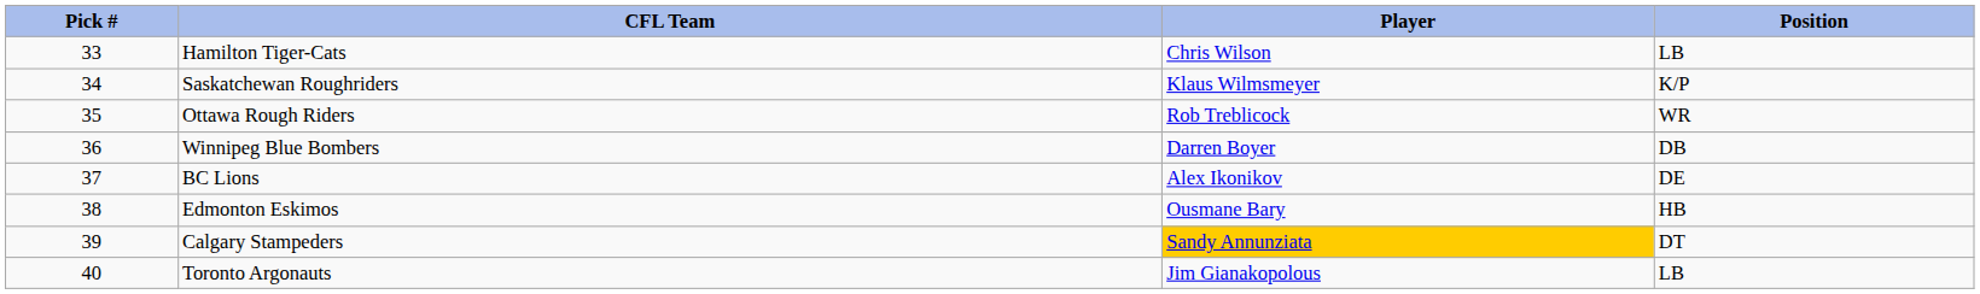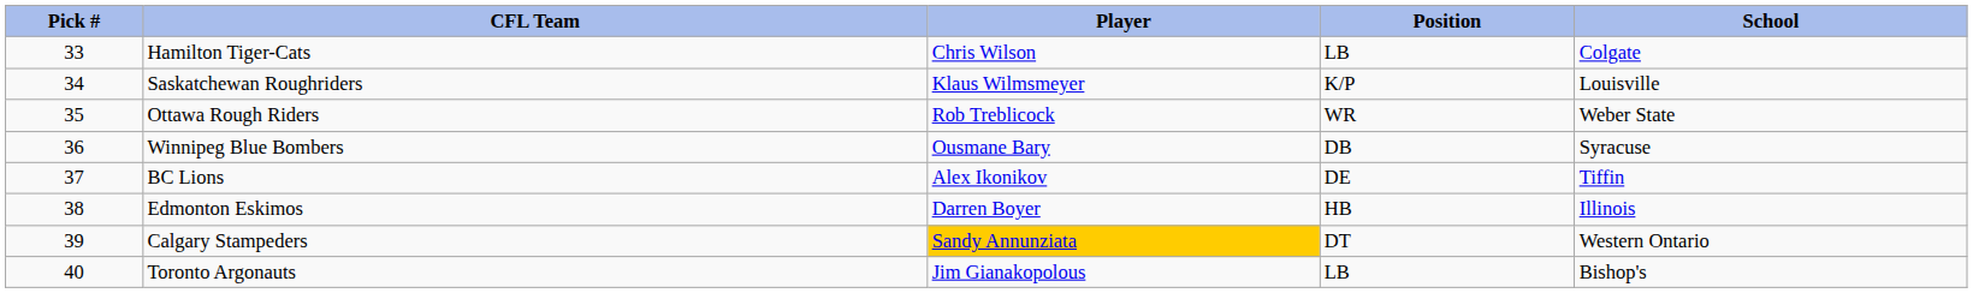+ column: School | Colgate | Louisville | Weber State | Syracuse | Tiffin | Illinois | Western Ontario | Bishop's
Winnipeg Blue Bombers | Player: Darren Boyer -> Ousmane Bary
Edmonton Eskimos | Player: Ousmane Bary -> Darren Boyer
